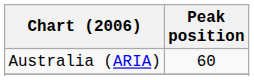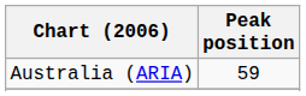Australia (ARIA) | Peak position: 60 -> 59
